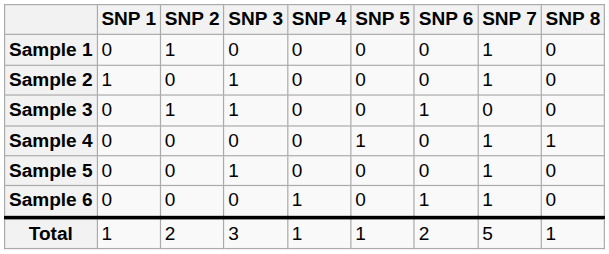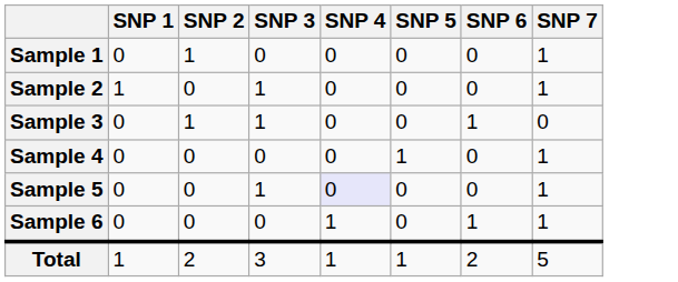- column: SNP 8 | 0 | 0 | 0 | 1 | 0 | 0 | 1
Sample 5 | SNP 4: no background -> lavender background
